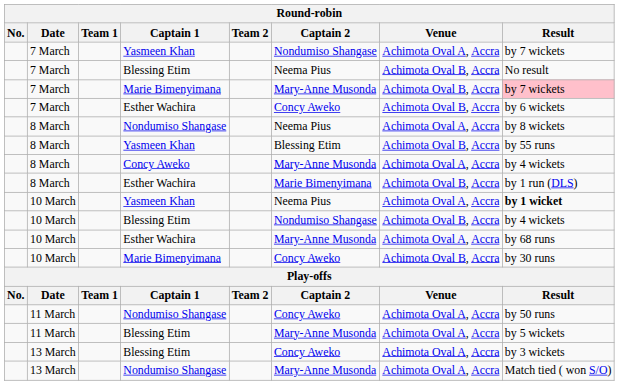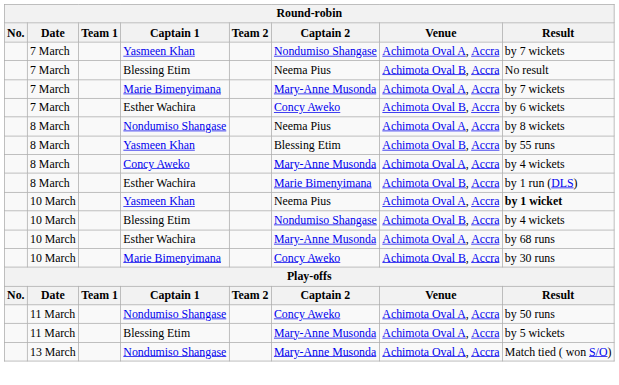7 March / Marie Bimenyimana | Venue: Achimota Oval B, Accra -> Achimota Oval A, Accra
7 March / Marie Bimenyimana | Result: pink background -> no background
- row: 13 March | Blessing Etim | Concy Aweko | Achimota Oval A, Accra | by 3 wickets
